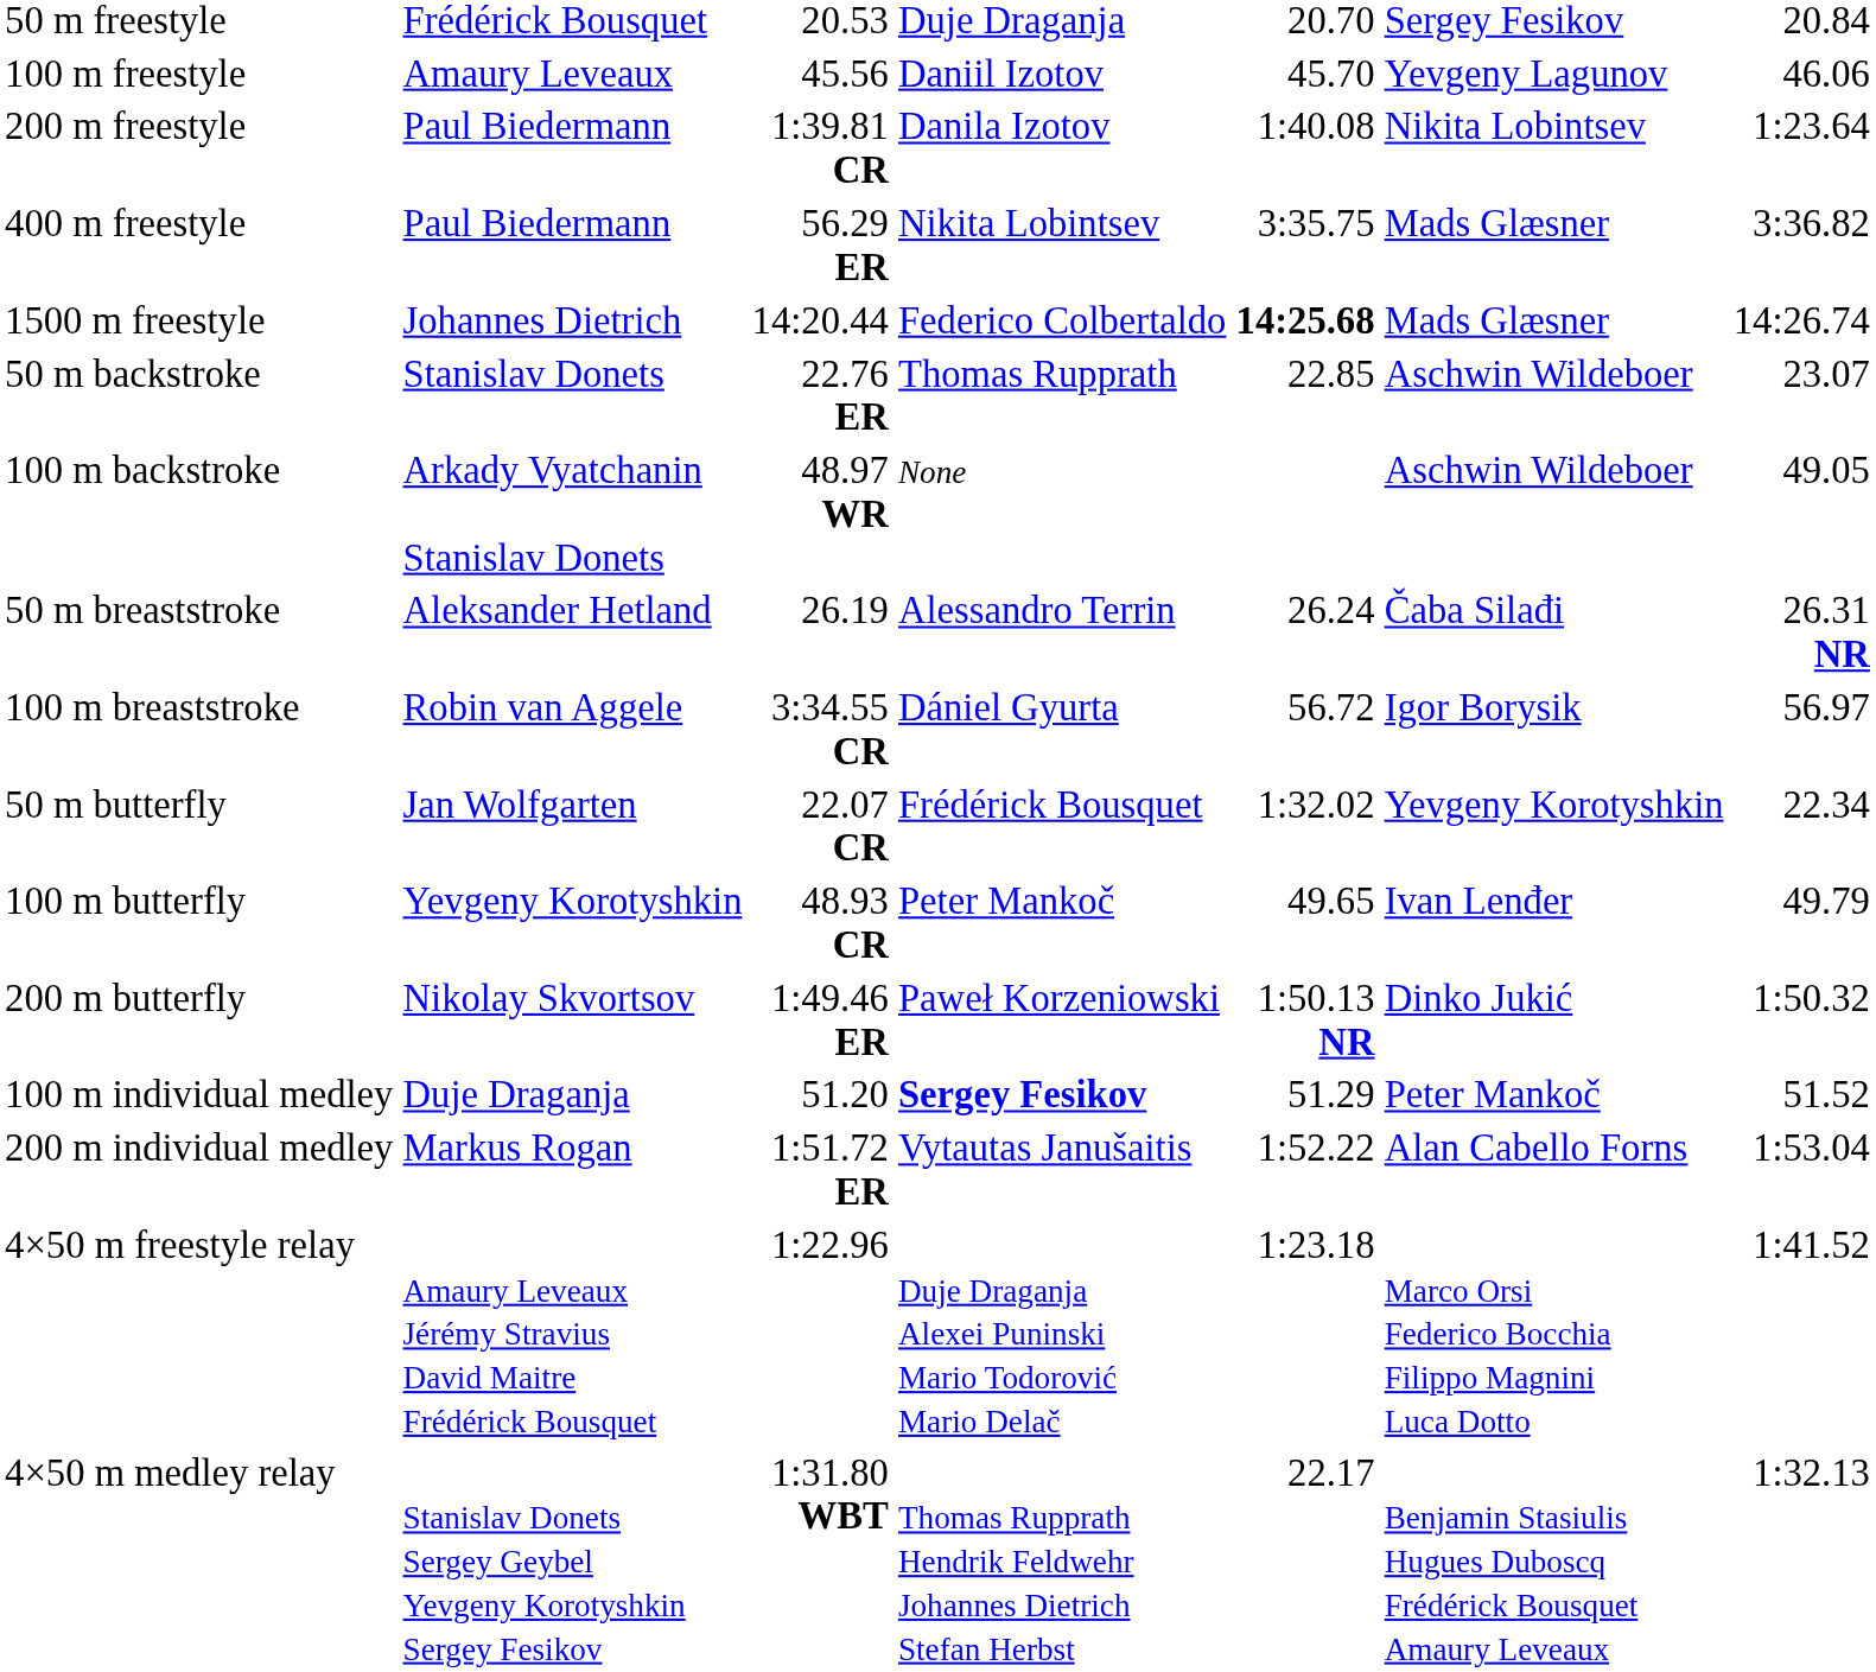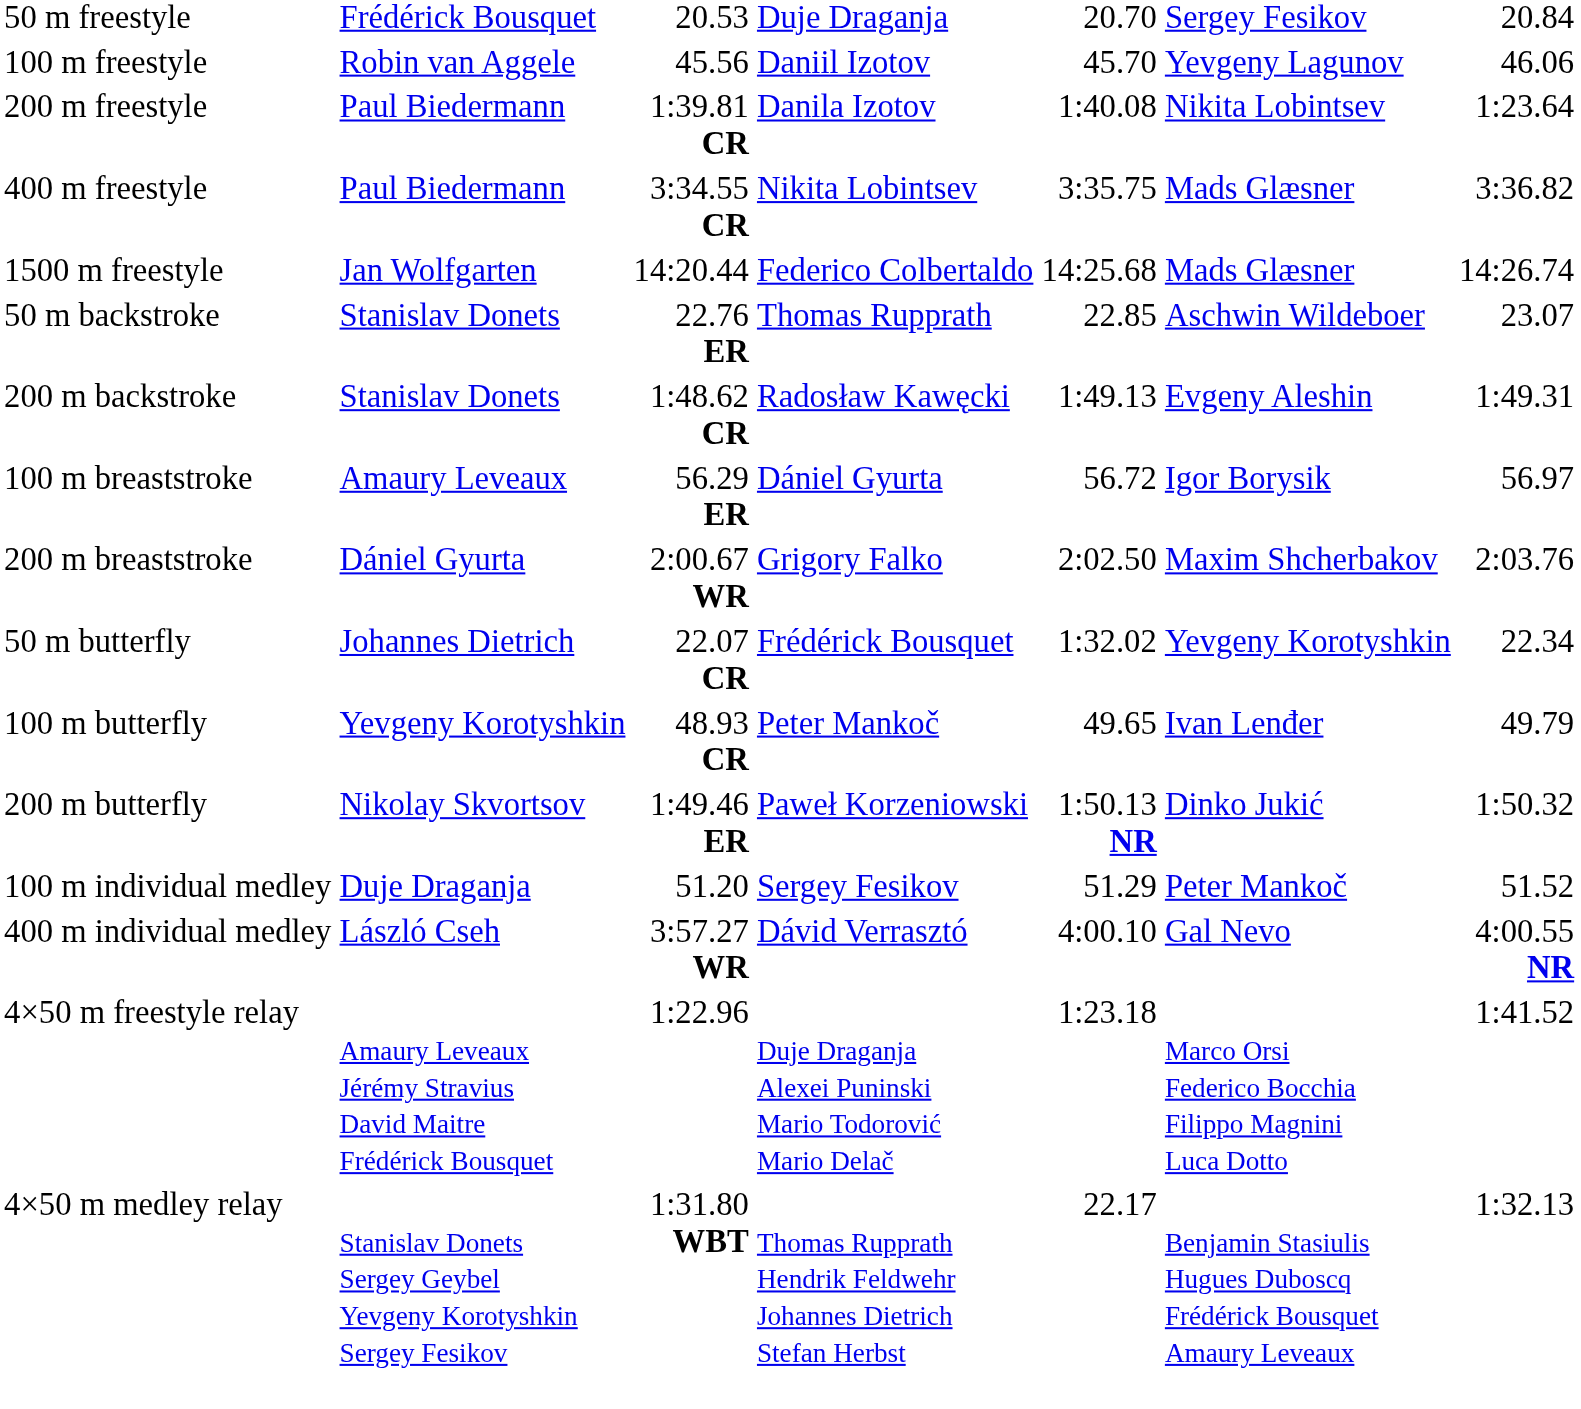100 m freestyle | column 2: Amaury Leveaux -> Robin van Aggele
400 m freestyle | column 3: 56.29 ER -> 3:34.55 CR
1500 m freestyle | column 2: Johannes Dietrich -> Jan Wolfgarten
1500 m freestyle | column 5: bold -> normal
- row: 100 m backstroke | Arkady Vyatchanin Stanislav Donets | 48.97 WR | None | Aschwin Wildeboer | 49.05
+ row: 200 m backstroke | Stanislav Donets | 1:48.62 CR | Radosław Kawęcki | 1:49.13 | Evgeny Aleshin | 1:49.31
- row: 50 m breaststroke | Aleksander Hetland | 26.19 | Alessandro Terrin | 26.24 | Čaba Silađi | 26.31 NR
100 m breaststroke | column 2: Robin van Aggele -> Amaury Leveaux
100 m breaststroke | column 3: 3:34.55 CR -> 56.29 ER
+ row: 200 m breaststroke | Dániel Gyurta | 2:00.67 WR | Grigory Falko | 2:02.50 | Maxim Shcherbakov | 2:03.76
50 m butterfly | column 2: Jan Wolfgarten -> Johannes Dietrich
100 m individual medley | column 4: bold -> normal
- row: 200 m individual medley | Markus Rogan | 1:51.72 ER | Vytautas Janušaitis | 1:52.22 | Alan Cabello Forns | 1:53.04
+ row: 400 m individual medley | László Cseh | 3:57.27 WR | Dávid Verrasztó | 4:00.10 | Gal Nevo | 4:00.55 NR
